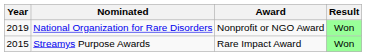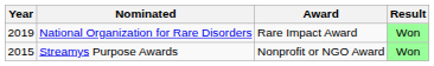National Organization for Rare Disorders | Award: Nonprofit or NGO Award -> Rare Impact Award
Streamys Purpose Awards | Award: Rare Impact Award -> Nonprofit or NGO Award
